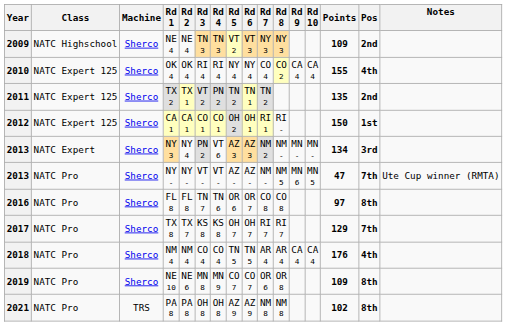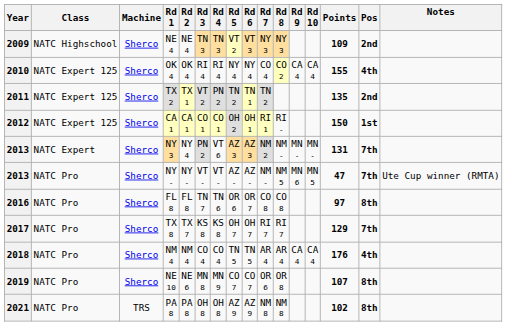2013 / NY 3 | Points: 134 -> 131
2013 / NY 3 | Pos: 3rd -> 7th
2019 | Points: 109 -> 107
